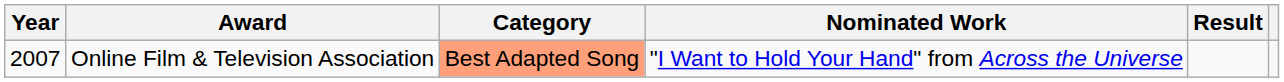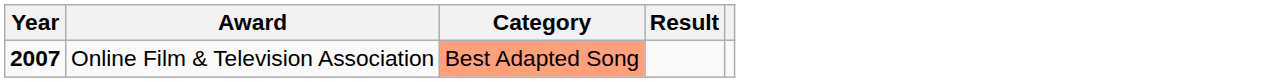- column: Nominated Work | "I Want to Hold Your Hand" from Across the Universe
Online Film & Television Association | Year: normal -> bold
